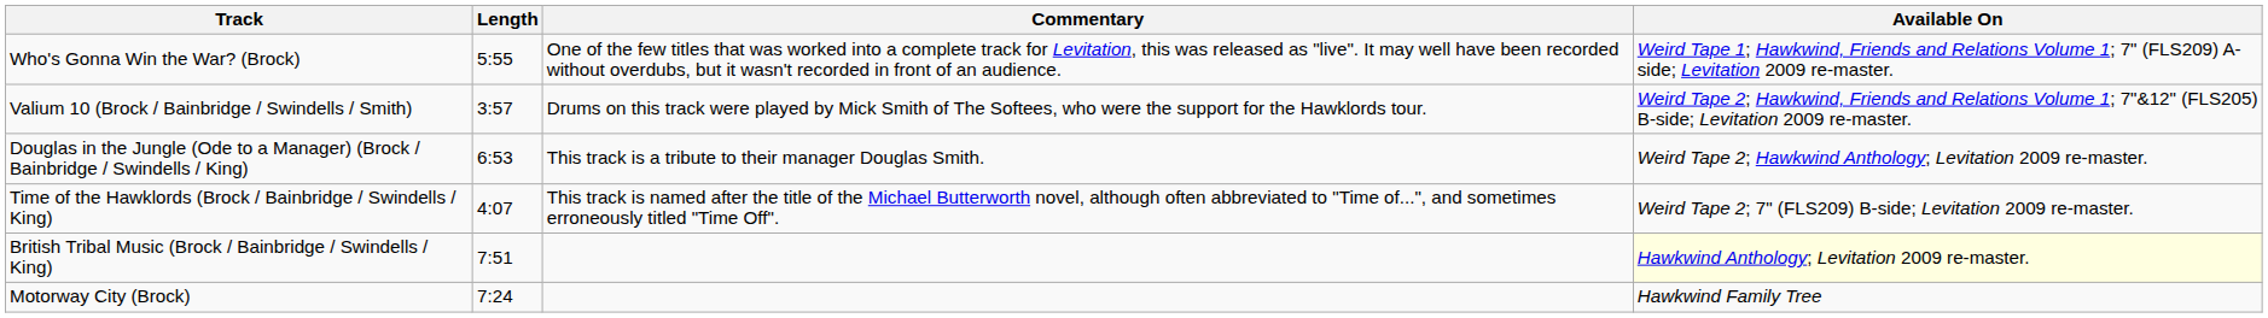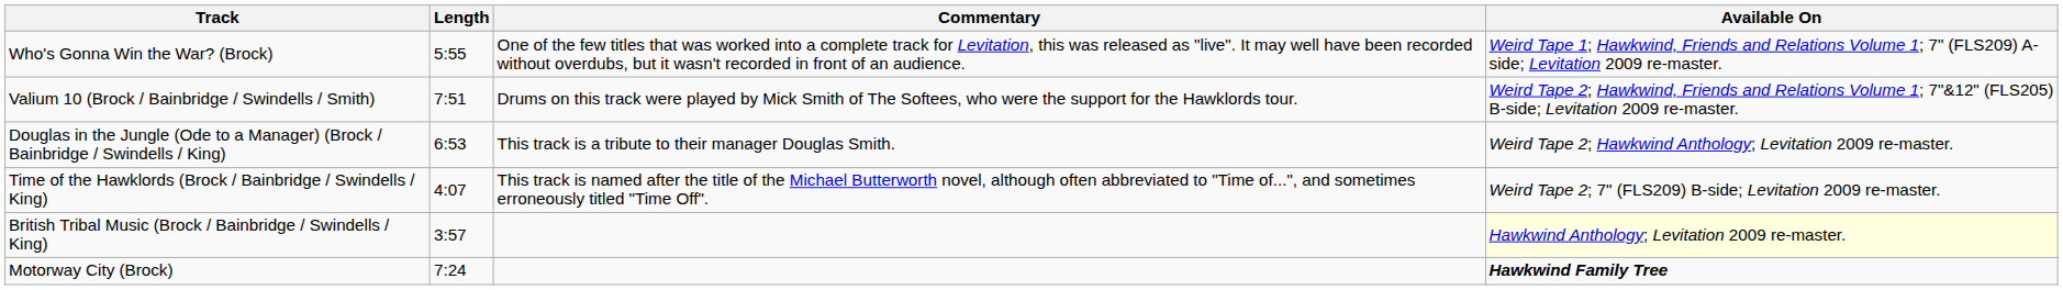Valium 10 (Brock / Bainbridge / Swindells / Smith) | Length: 3:57 -> 7:51
British Tribal Music (Brock / Bainbridge / Swindells / King) | Length: 7:51 -> 3:57
Motorway City (Brock) | Available On: normal -> bold
